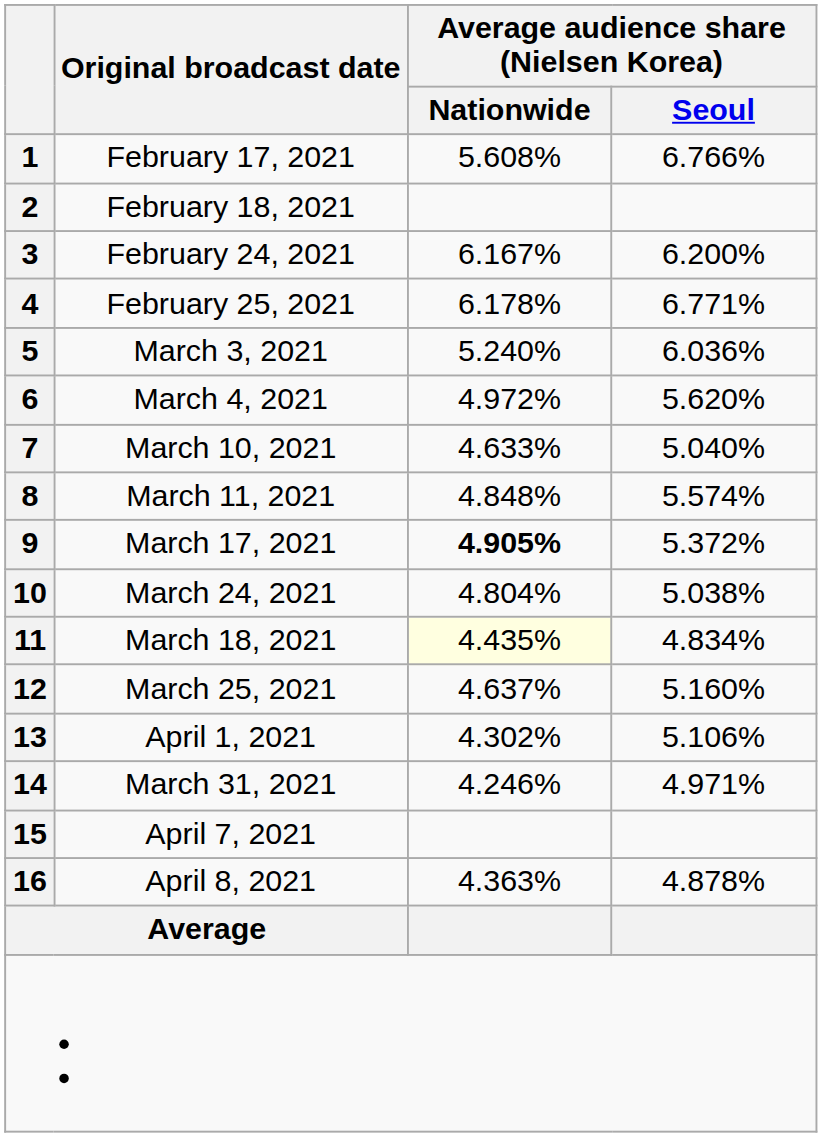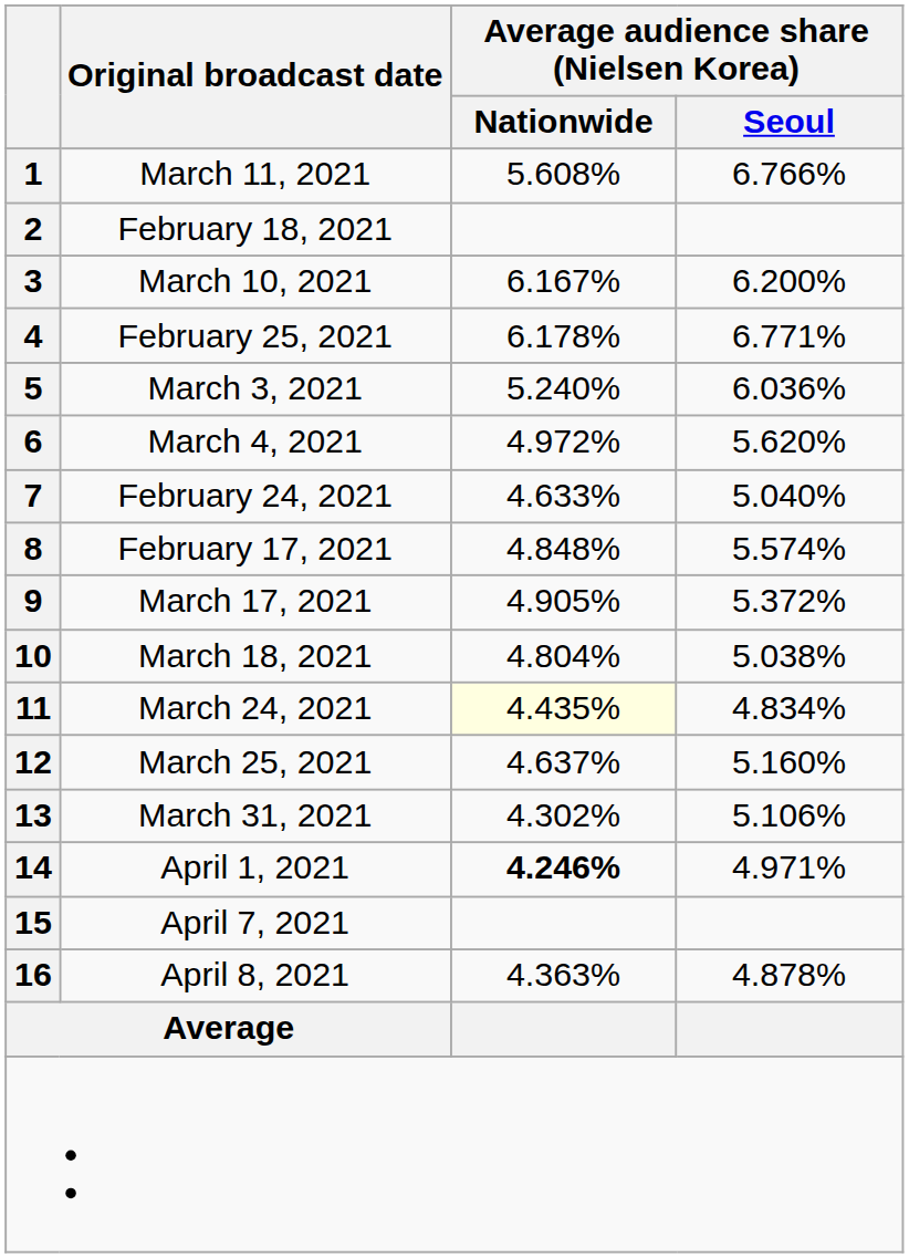1 | Original broadcast date: February 17, 2021 -> March 11, 2021
3 | Original broadcast date: February 24, 2021 -> March 10, 2021
7 | Original broadcast date: March 10, 2021 -> February 24, 2021
8 | Original broadcast date: March 11, 2021 -> February 17, 2021
9 | Average audience share (Nielsen Korea) / Nationwide: bold -> normal
10 | Original broadcast date: March 24, 2021 -> March 18, 2021
11 | Original broadcast date: March 18, 2021 -> March 24, 2021
13 | Original broadcast date: April 1, 2021 -> March 31, 2021
14 | Original broadcast date: March 31, 2021 -> April 1, 2021
14 | Average audience share (Nielsen Korea) / Nationwide: normal -> bold
